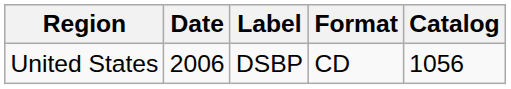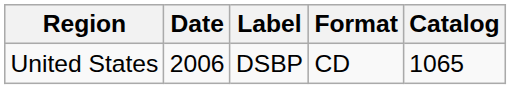United States | Catalog: 1056 -> 1065
